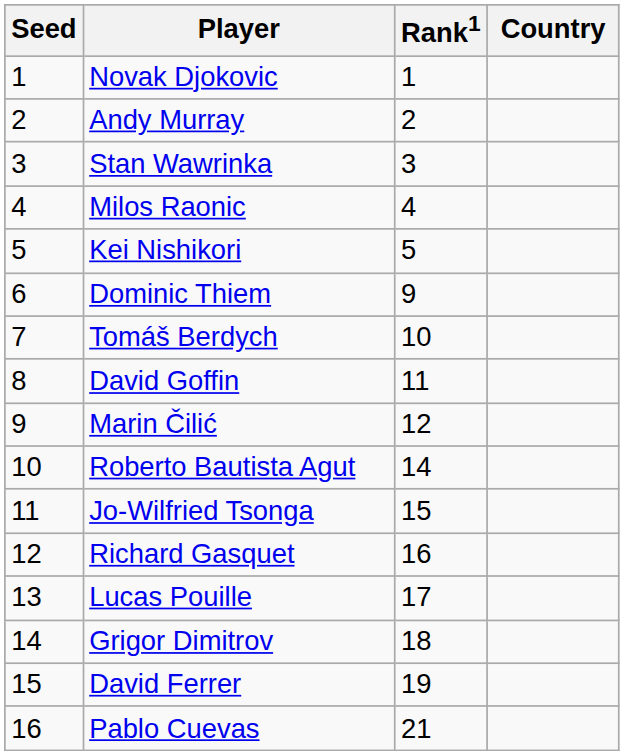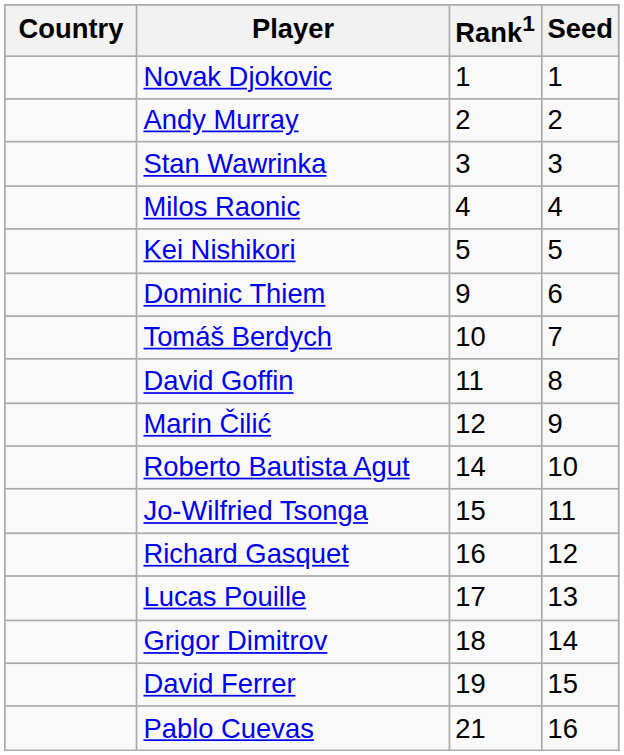columns swapped: Country <-> Seed
